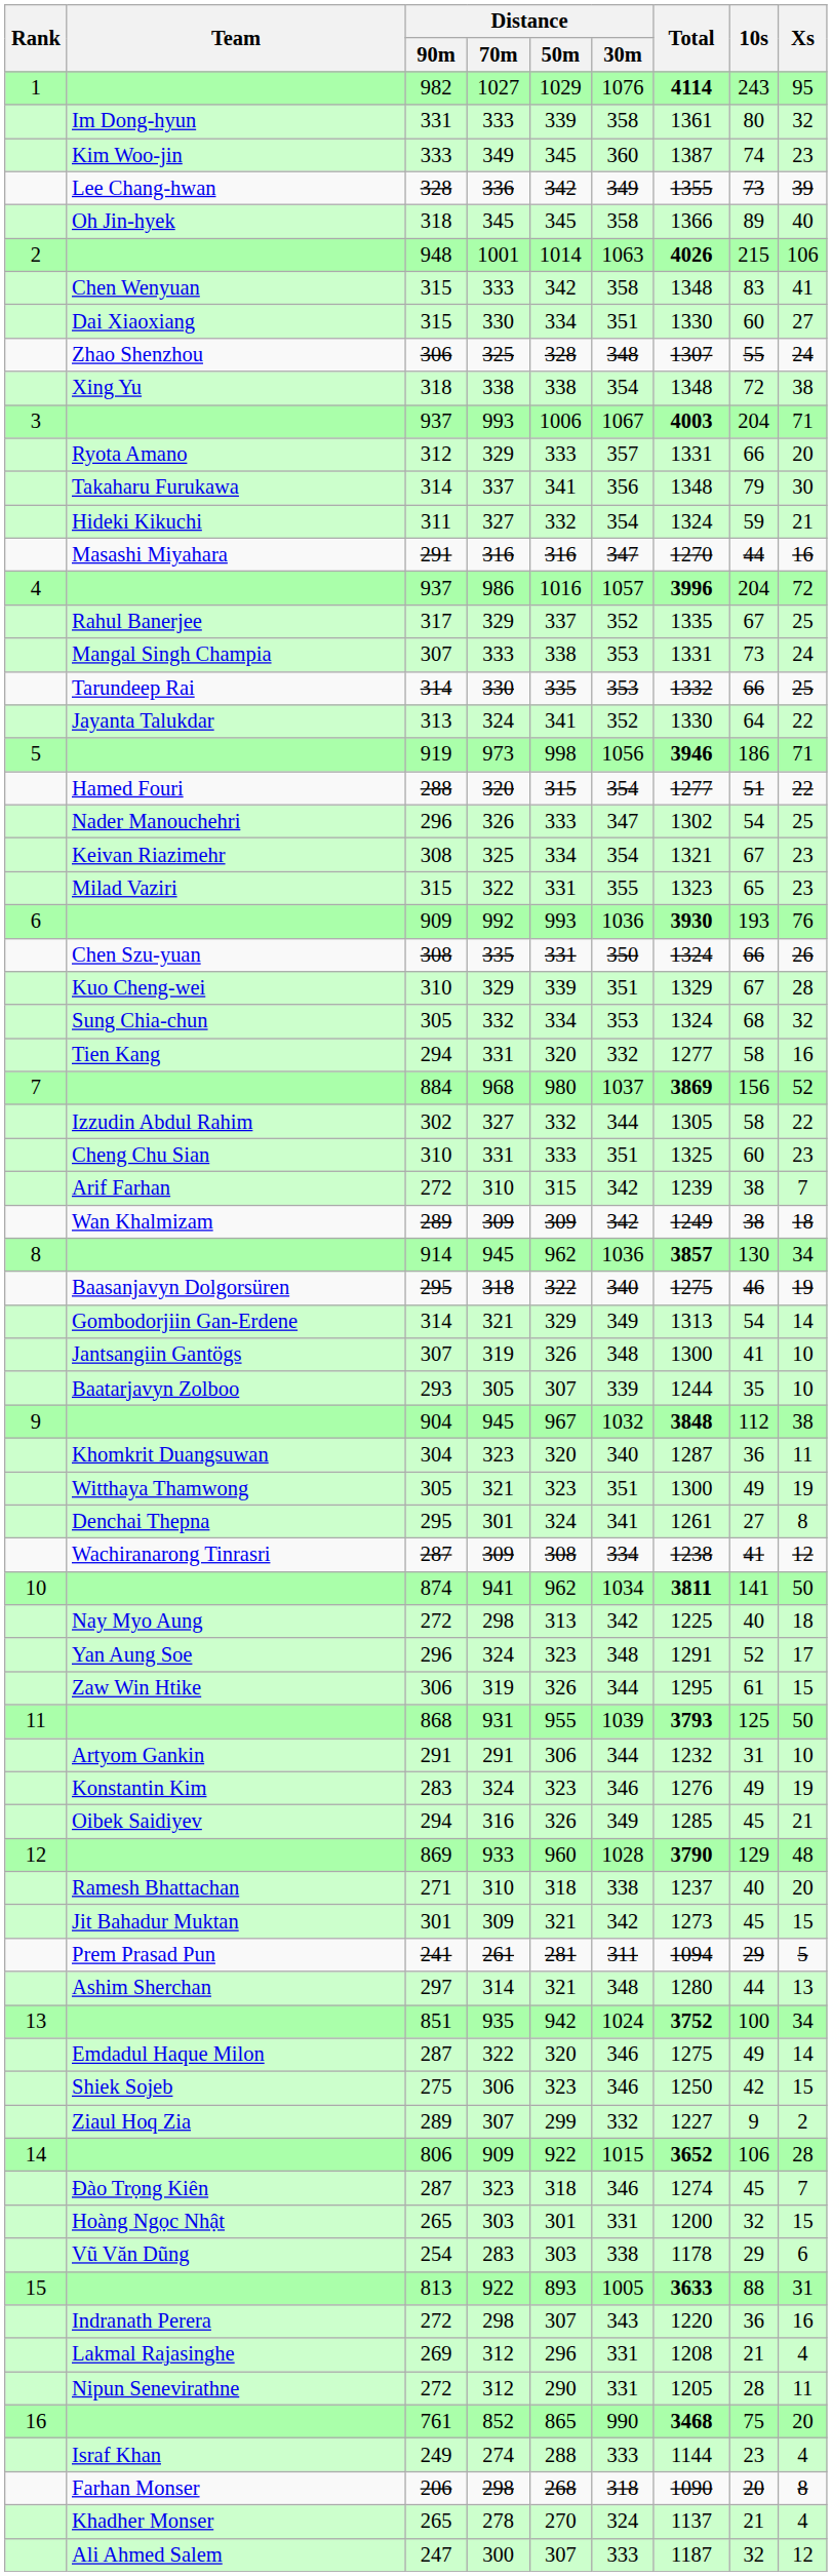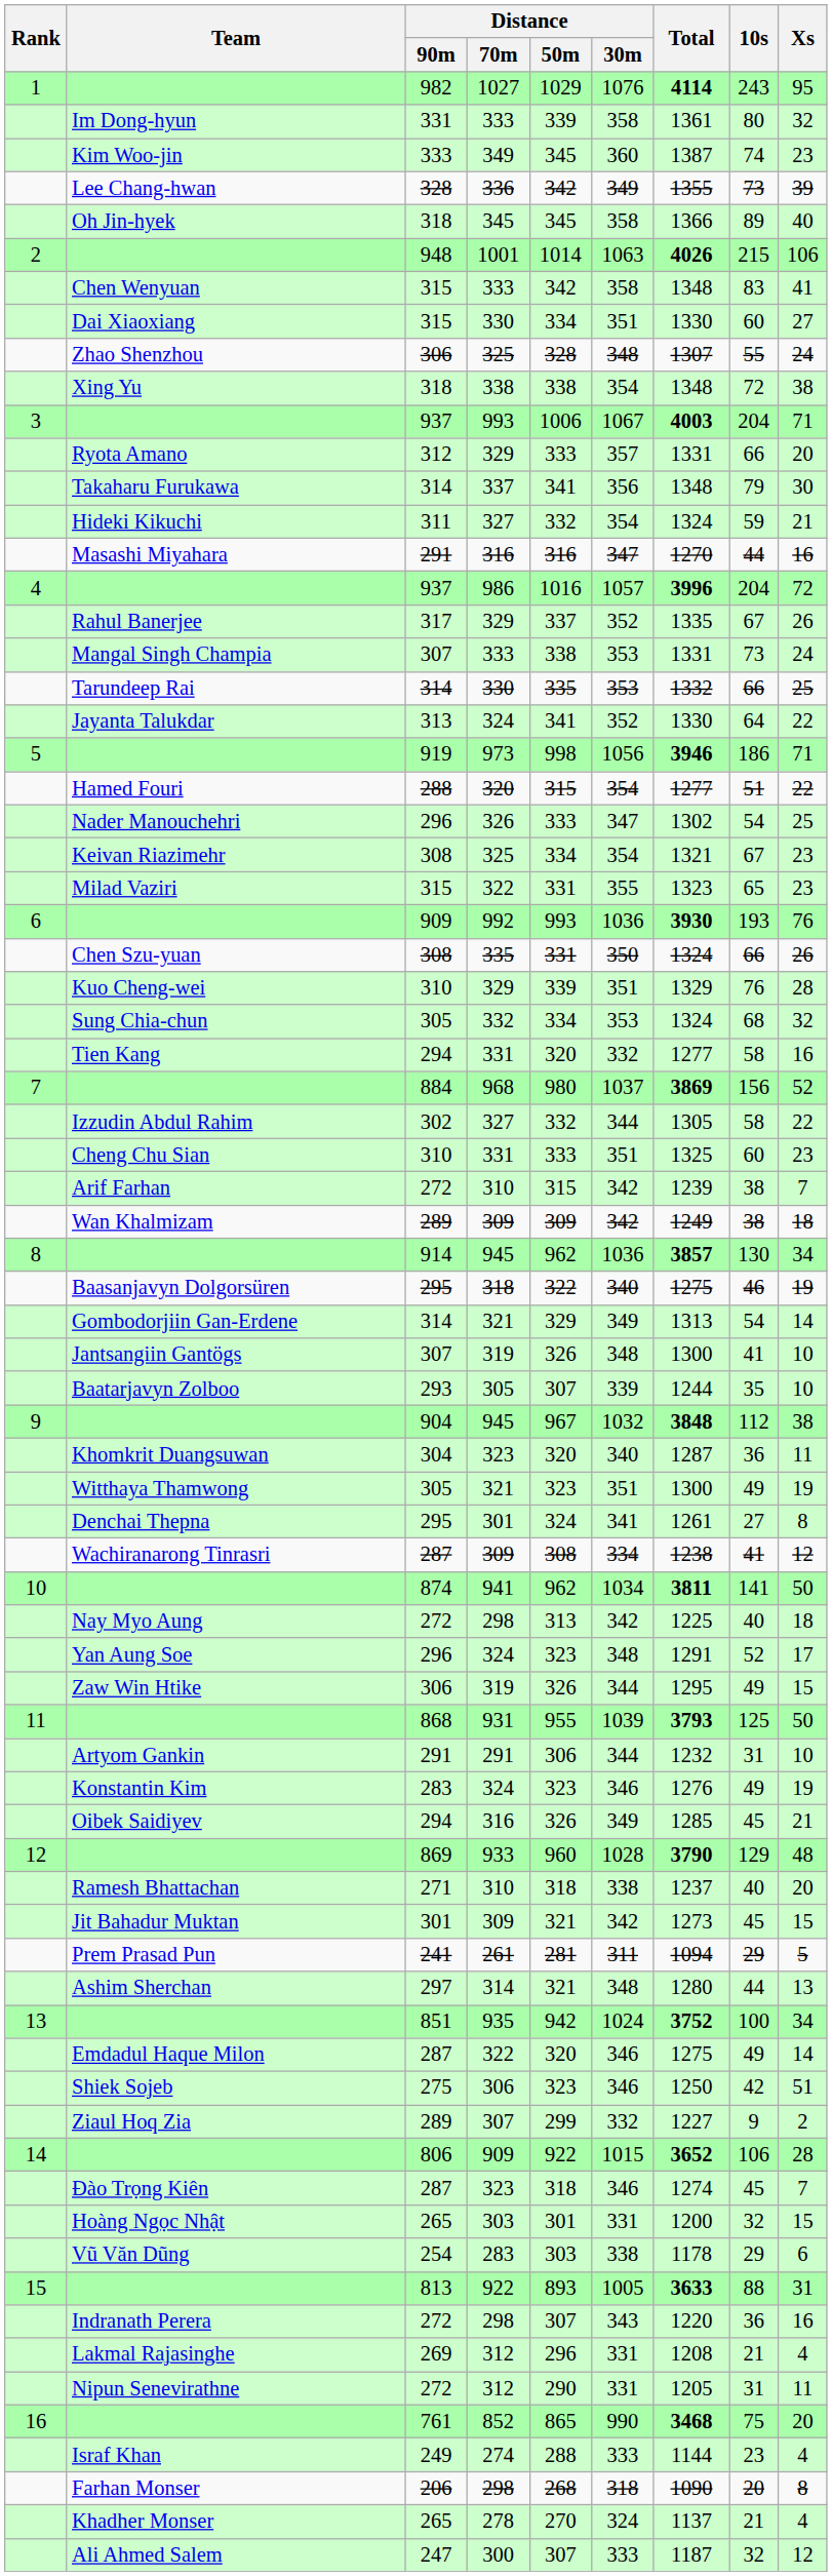Rahul Banerjee | Xs: 25 -> 26
Kuo Cheng-wei | 10s: 67 -> 76
Zaw Win Htike | 10s: 61 -> 49
Shiek Sojeb | Xs: 15 -> 51
Nipun Senevirathne | 10s: 28 -> 31
